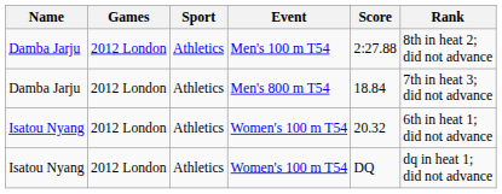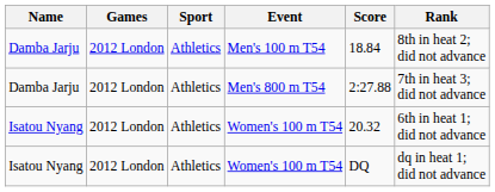Men's 100 m T54 | Score: 2:27.88 -> 18.84
Men's 800 m T54 | Score: 18.84 -> 2:27.88
